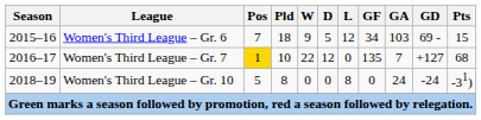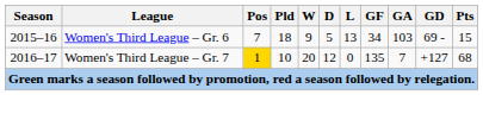Women's Third League – Gr. 6 | L: 12 -> 13
Women's Third League – Gr. 7 | W: 22 -> 20
- row: 2018–19 | Women's Third League – Gr. 10 | 5 | 8 | 0 | 0 | 8 | 0 | 24 | -24 | -31)
